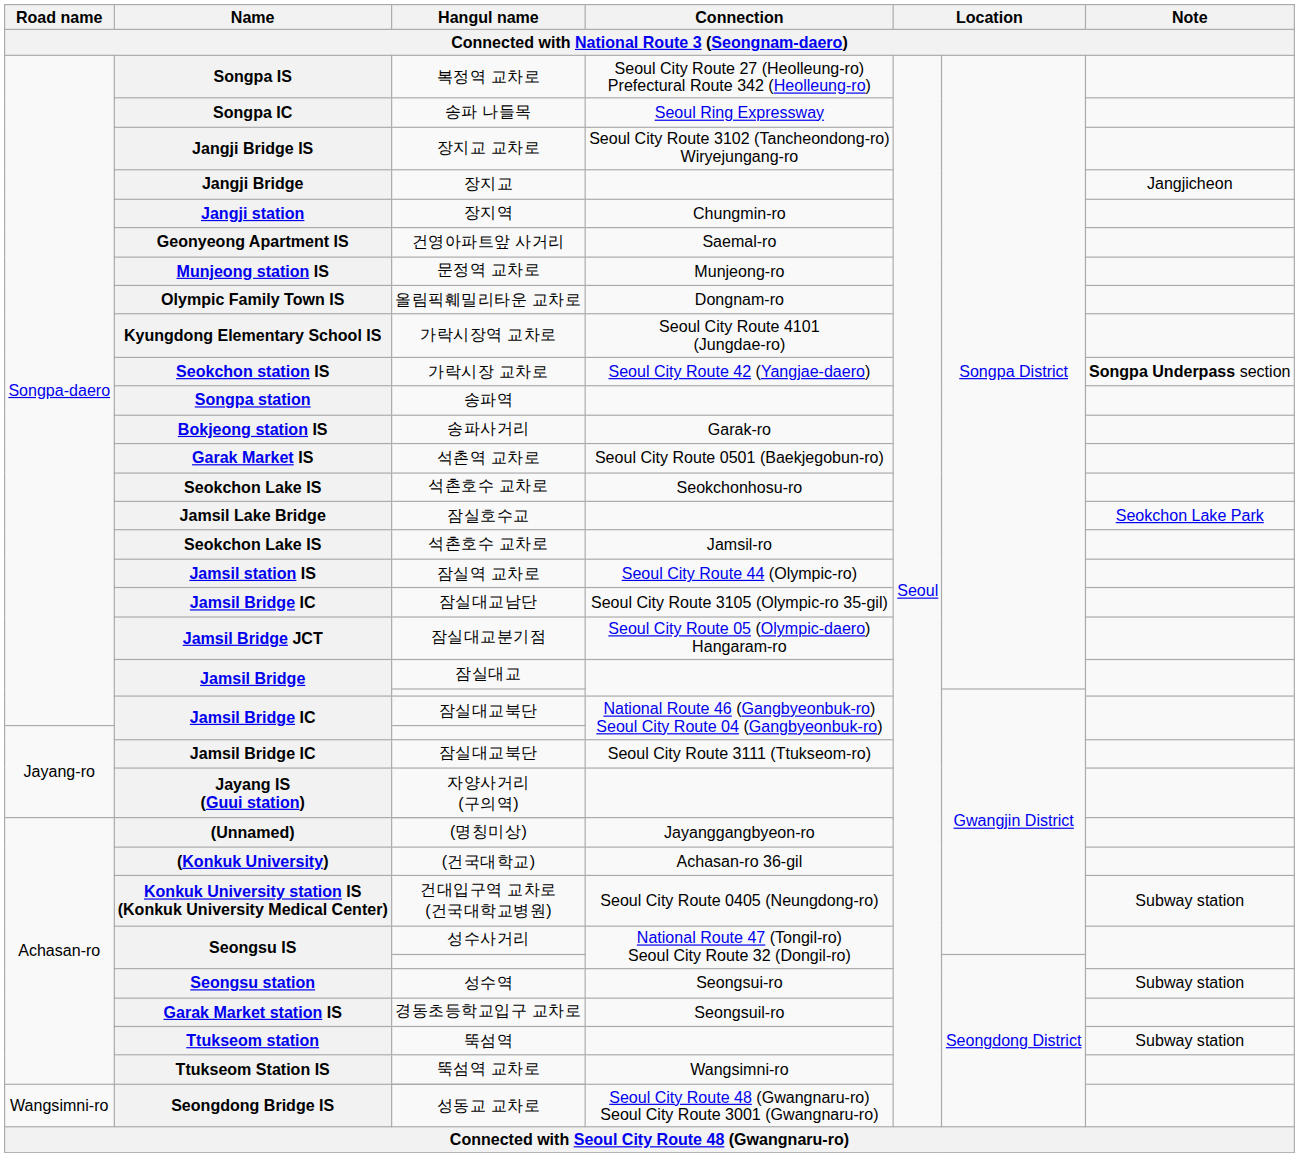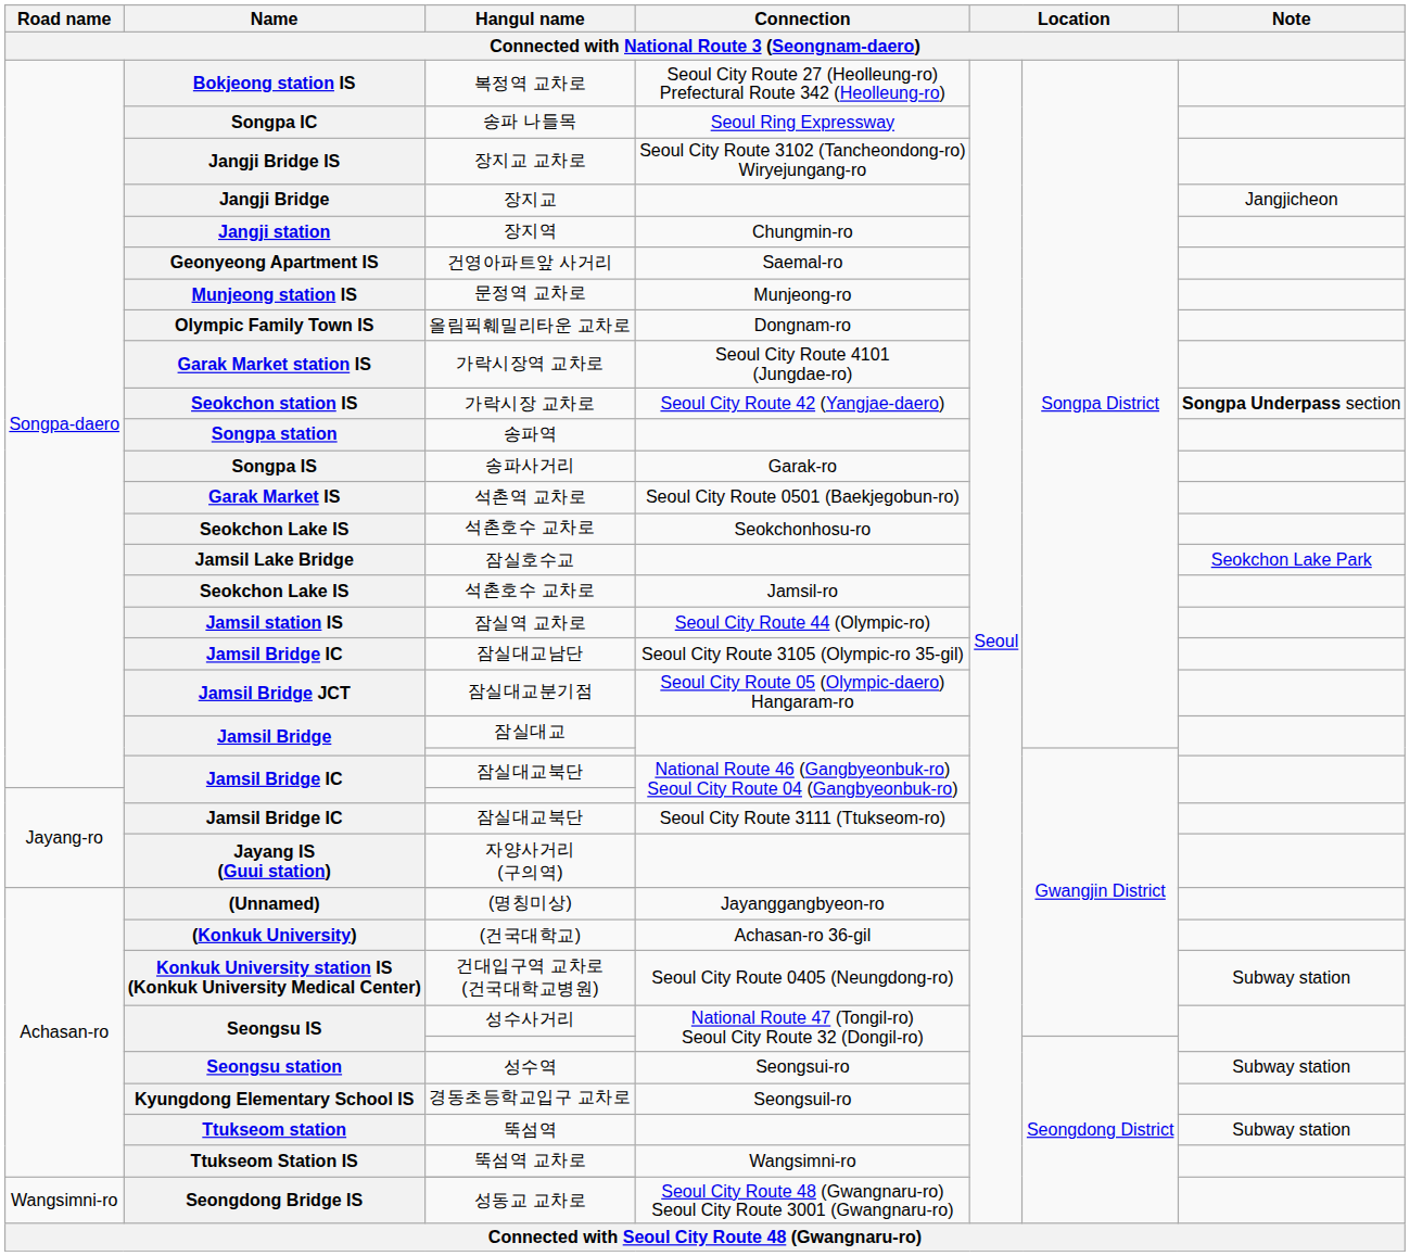복정역 교차로 | Name: Songpa IS -> Bokjeong station IS
가락시장역 교차로 | Name: Kyungdong Elementary School IS -> Garak Market station IS
송파사거리 | Name: Bokjeong station IS -> Songpa IS
경동초등학교입구 교차로 | Name: Garak Market station IS -> Kyungdong Elementary School IS
